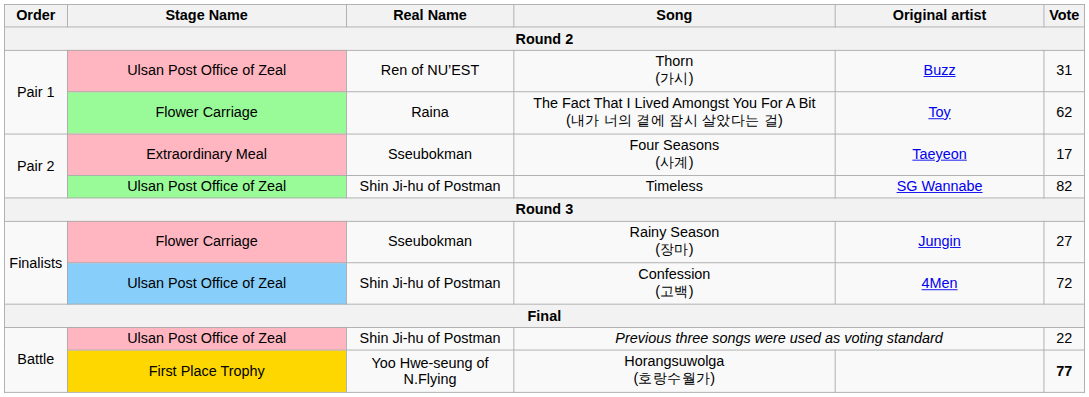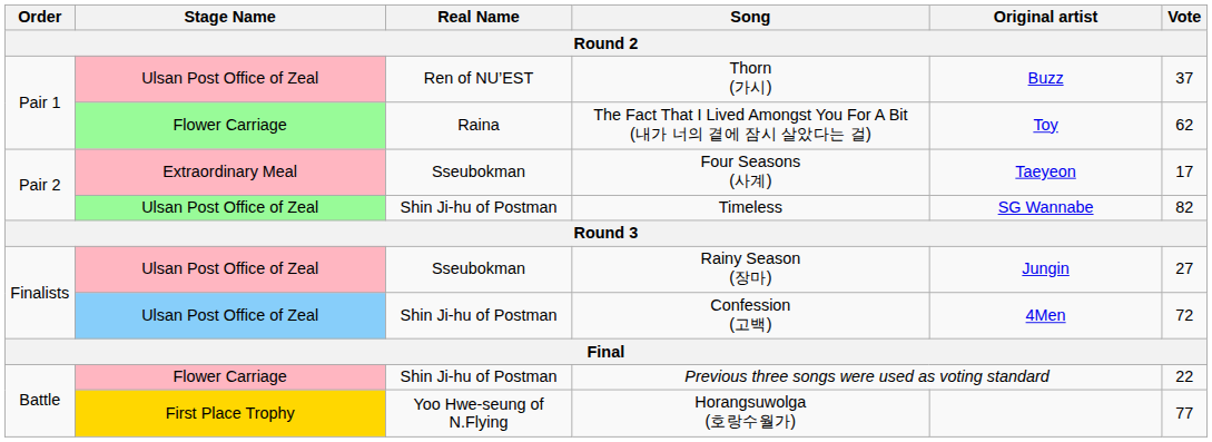Thorn (가시) | Vote: 31 -> 37
Rainy Season (장마) | Stage Name: Flower Carriage -> Ulsan Post Office of Zeal
Previous three songs were used as voting standard | Stage Name: Ulsan Post Office of Zeal -> Flower Carriage
Horangsuwolga (호랑수월가) | Vote: bold -> normal
